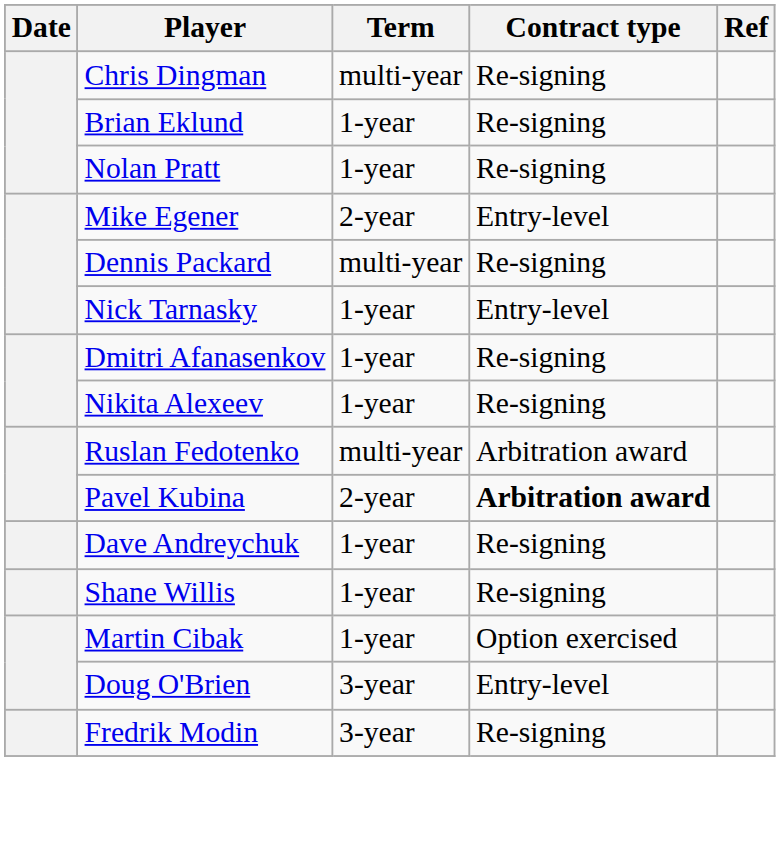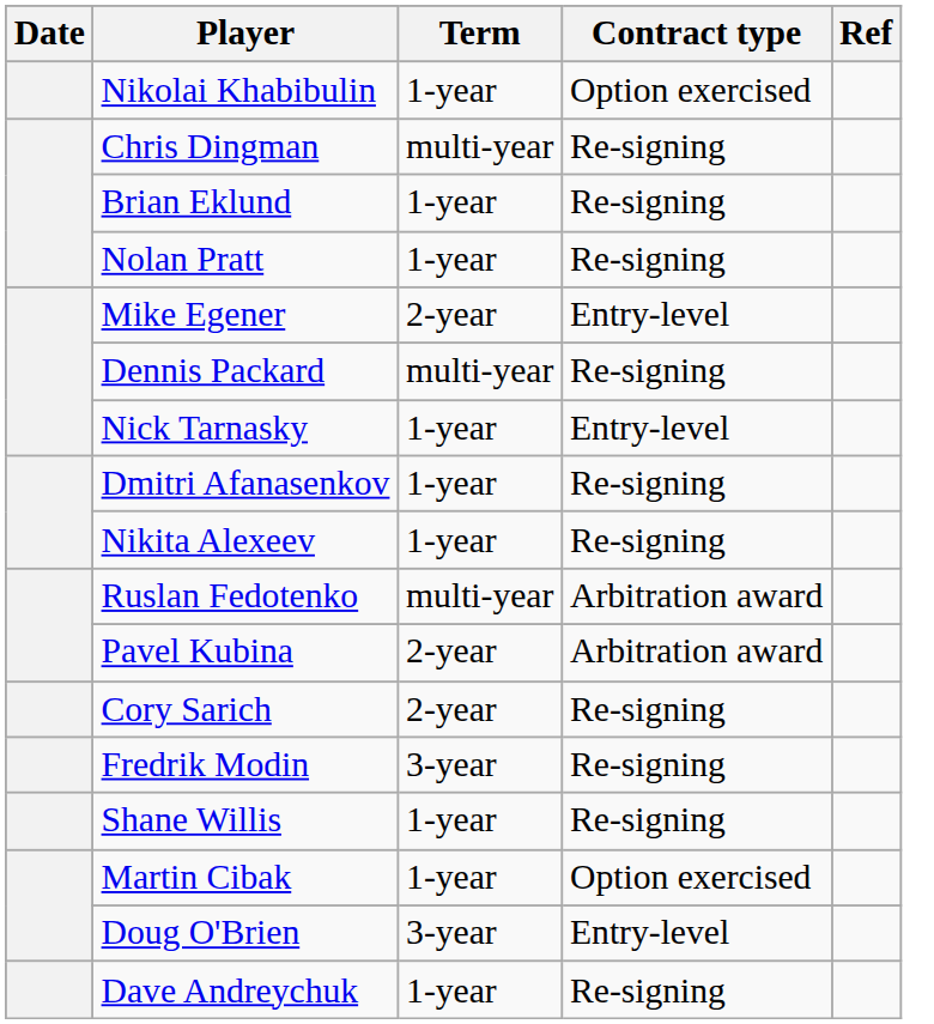+ row: Nikolai Khabibulin | 1-year | Option exercised
Pavel Kubina | Contract type: bold -> normal
+ row: Cory Sarich | 2-year | Re-signing
rows swapped: Fredrik Modin <-> Dave Andreychuk
